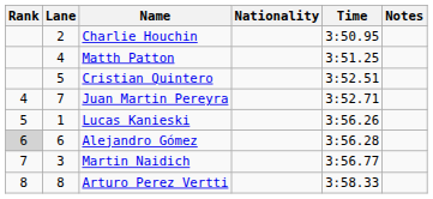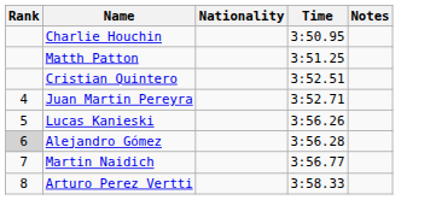- column: Lane | 2 | 4 | 5 | 7 | 1 | 6 | 3 | 8
